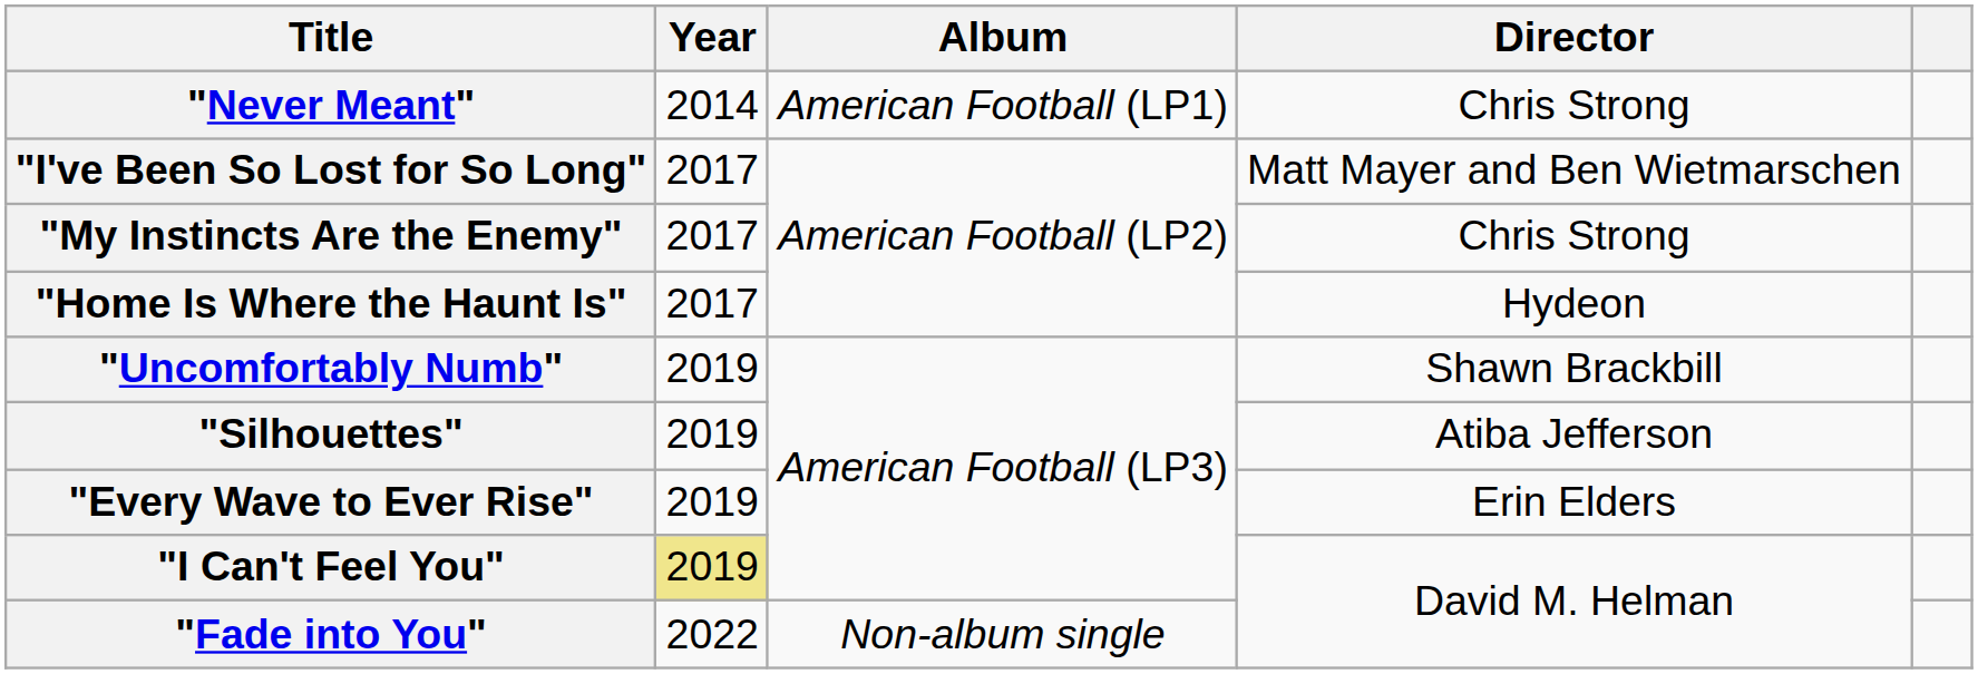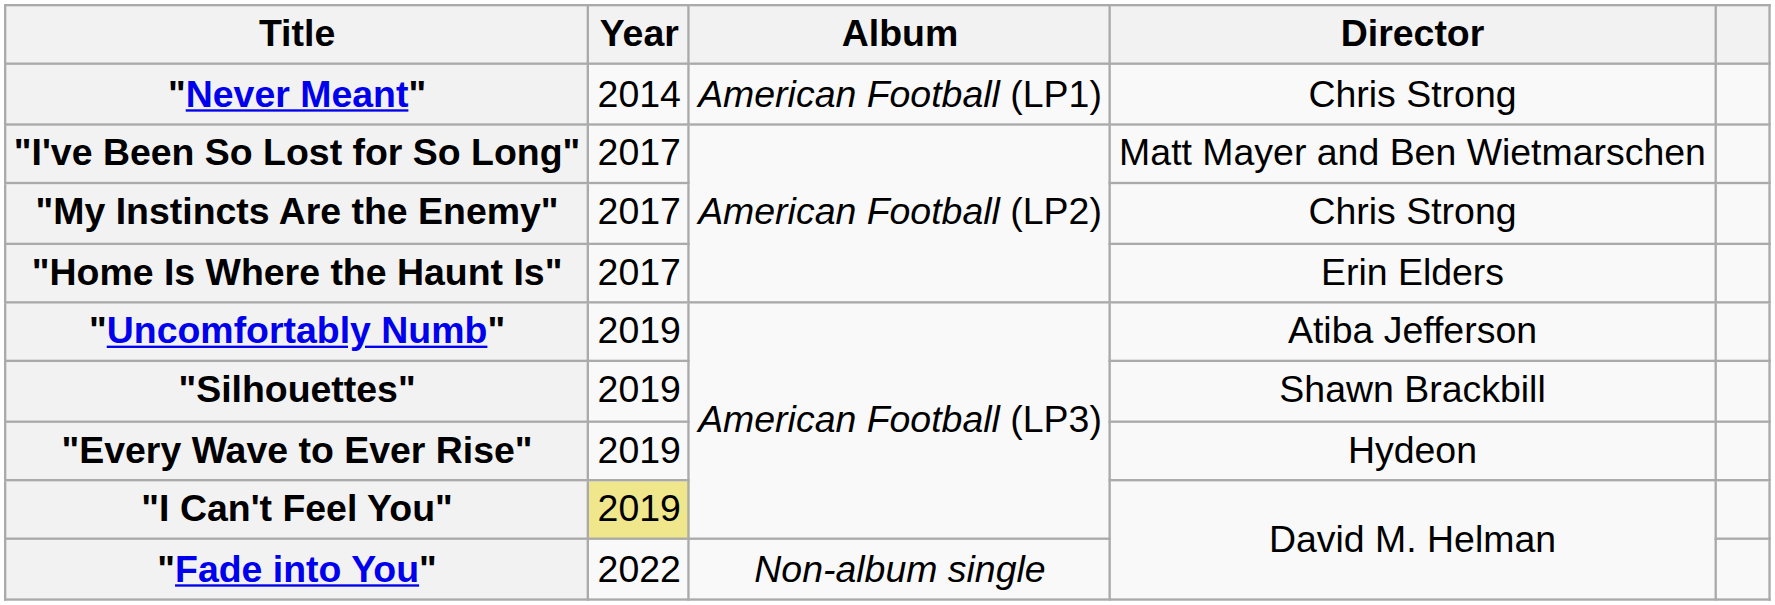"Home Is Where the Haunt Is" | Director: Hydeon -> Erin Elders
"Uncomfortably Numb" | Director: Shawn Brackbill -> Atiba Jefferson
"Silhouettes" | Director: Atiba Jefferson -> Shawn Brackbill
"Every Wave to Ever Rise" | Director: Erin Elders -> Hydeon
